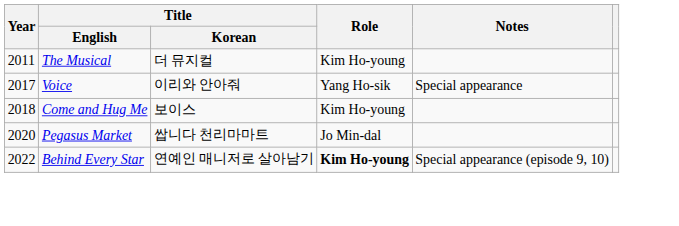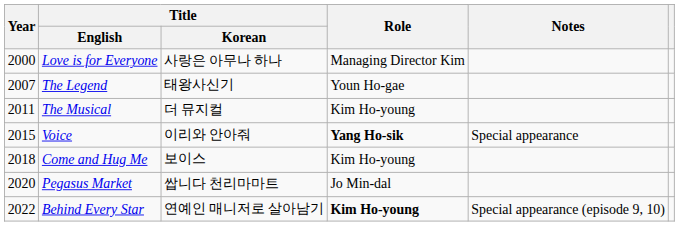+ row: 2000 | Love is for Everyone | 사랑은 아무나 하나 | Managing Director Kim
+ row: 2007 | The Legend | 태왕사신기 | Youn Ho-gae
Voice | Year: 2017 -> 2015
Voice | Role: normal -> bold
